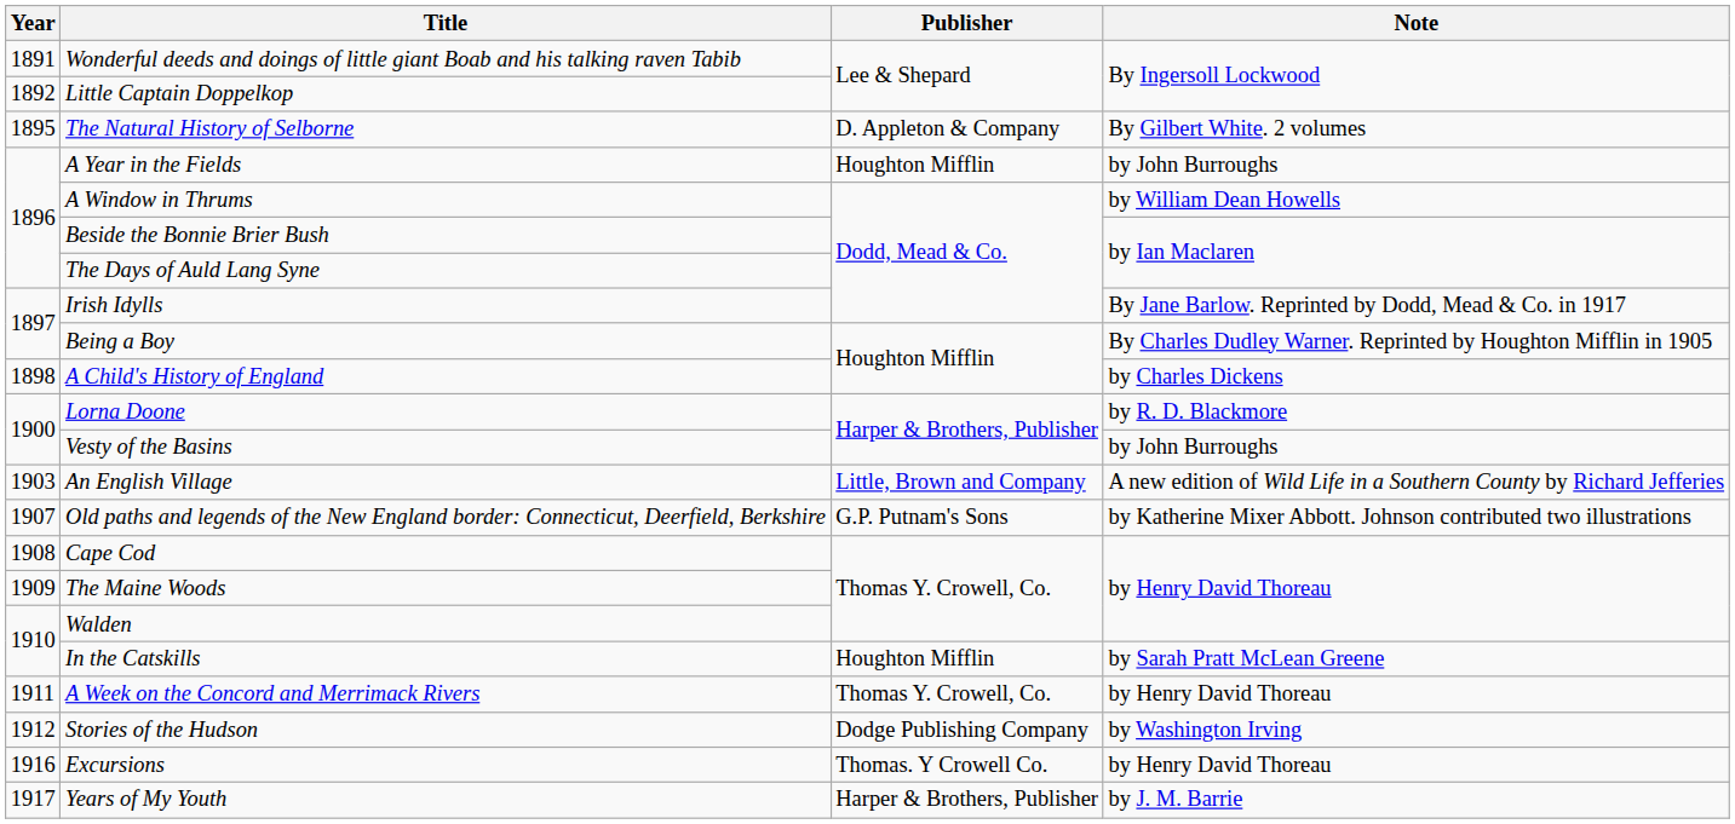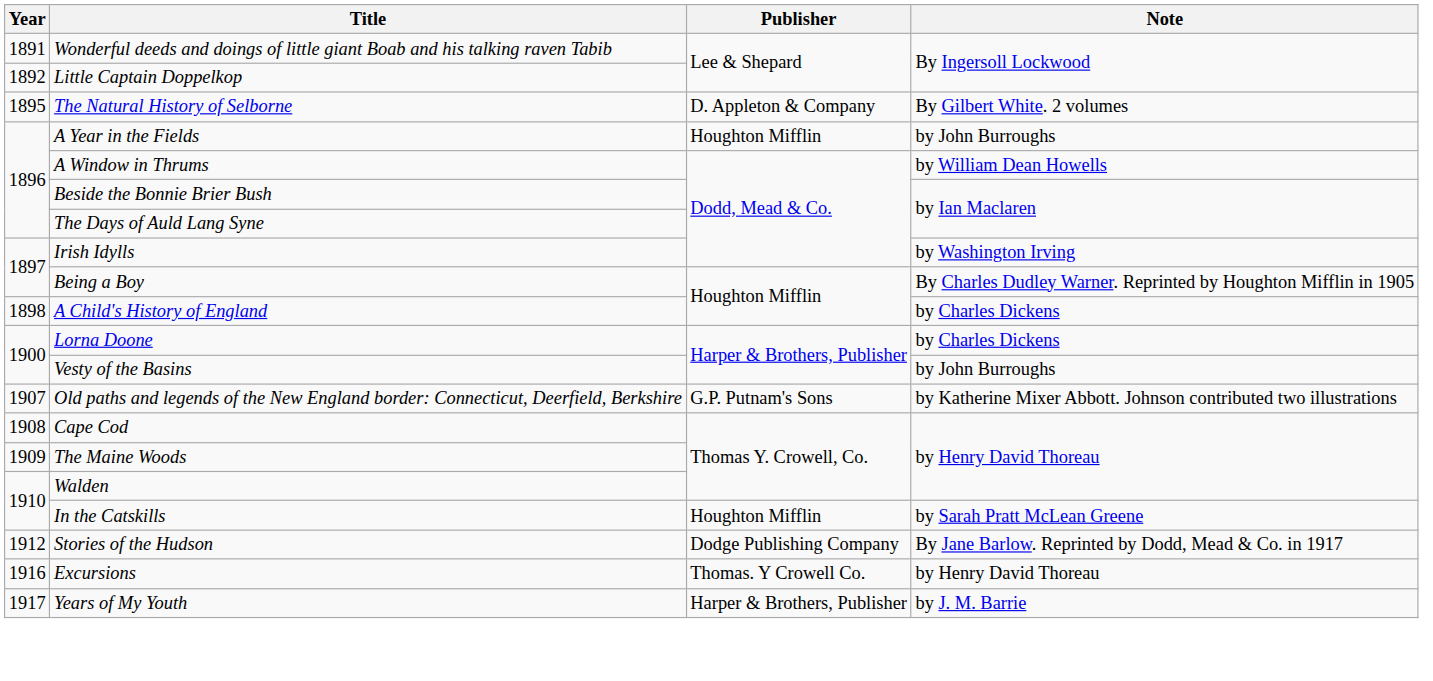Irish Idylls | Note: By Jane Barlow. Reprinted by Dodd, Mead & Co. in 1917 -> by Washington Irving
Lorna Doone | Note: by R. D. Blackmore -> by Charles Dickens
- row: 1903 | An English Village | Little, Brown and Company | A new edition of Wild Life in a Southern County by Richard Jefferies
- row: 1911 | A Week on the Concord and Merrimack Rivers | Thomas Y. Crowell, Co. | by Henry David Thoreau
Stories of the Hudson | Note: by Washington Irving -> By Jane Barlow. Reprinted by Dodd, Mead & Co. in 1917
